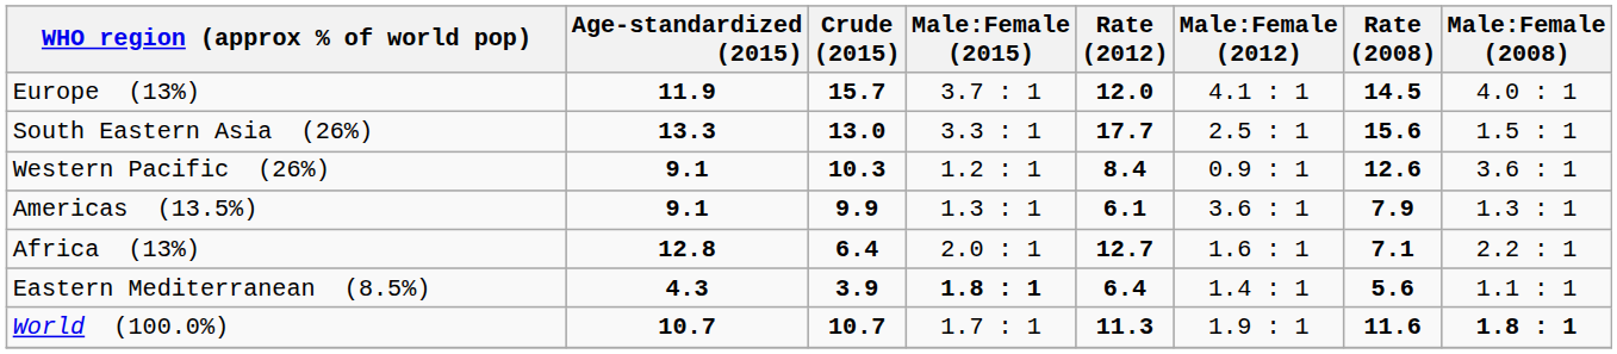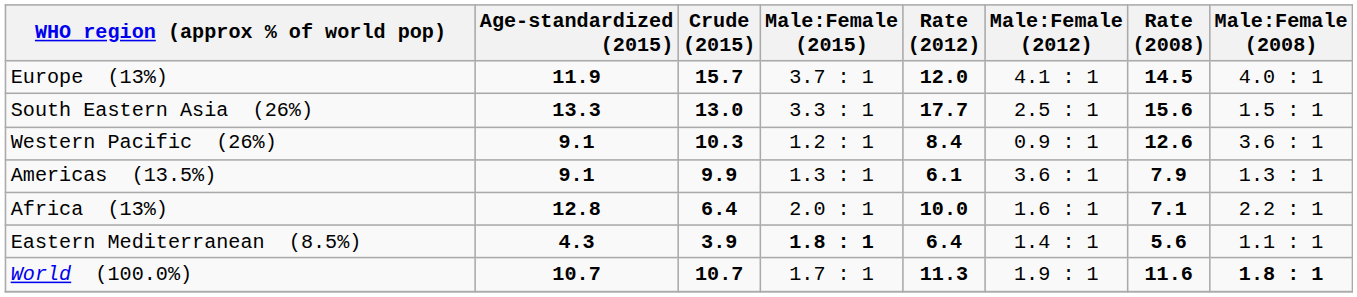Africa (13%) | Rate (2012): 12.7 -> 10.0
